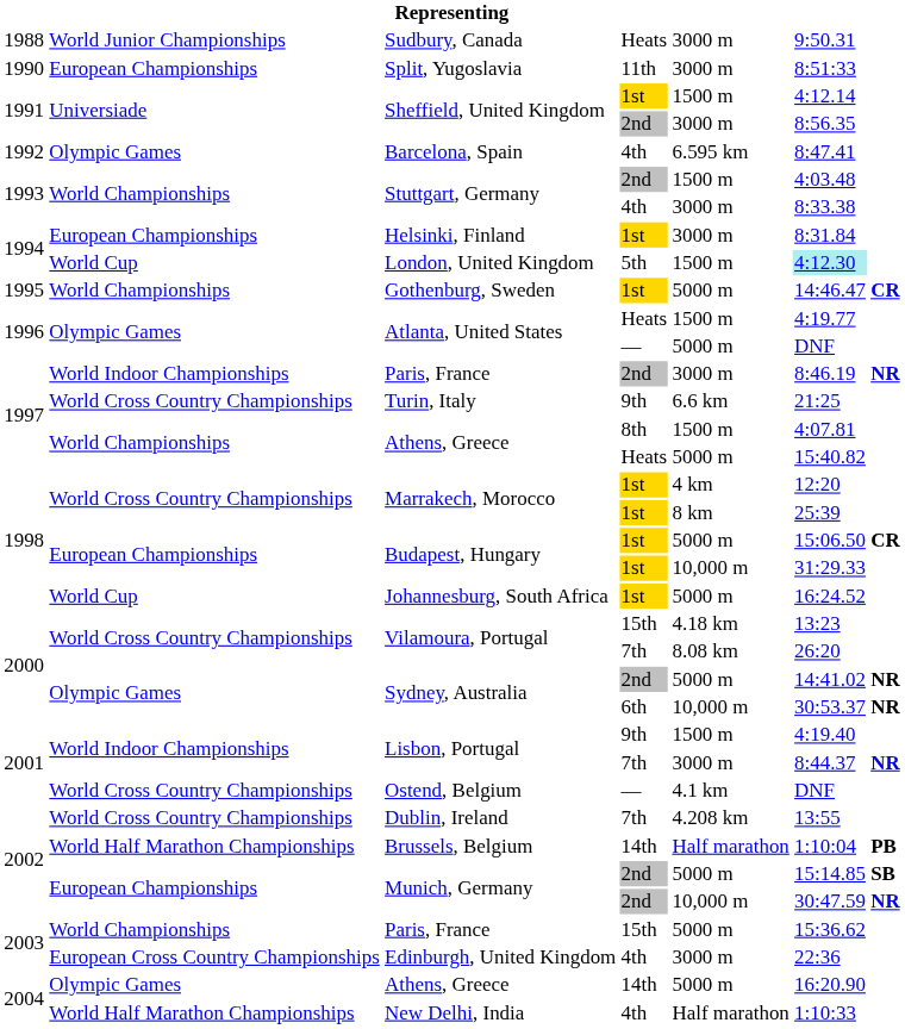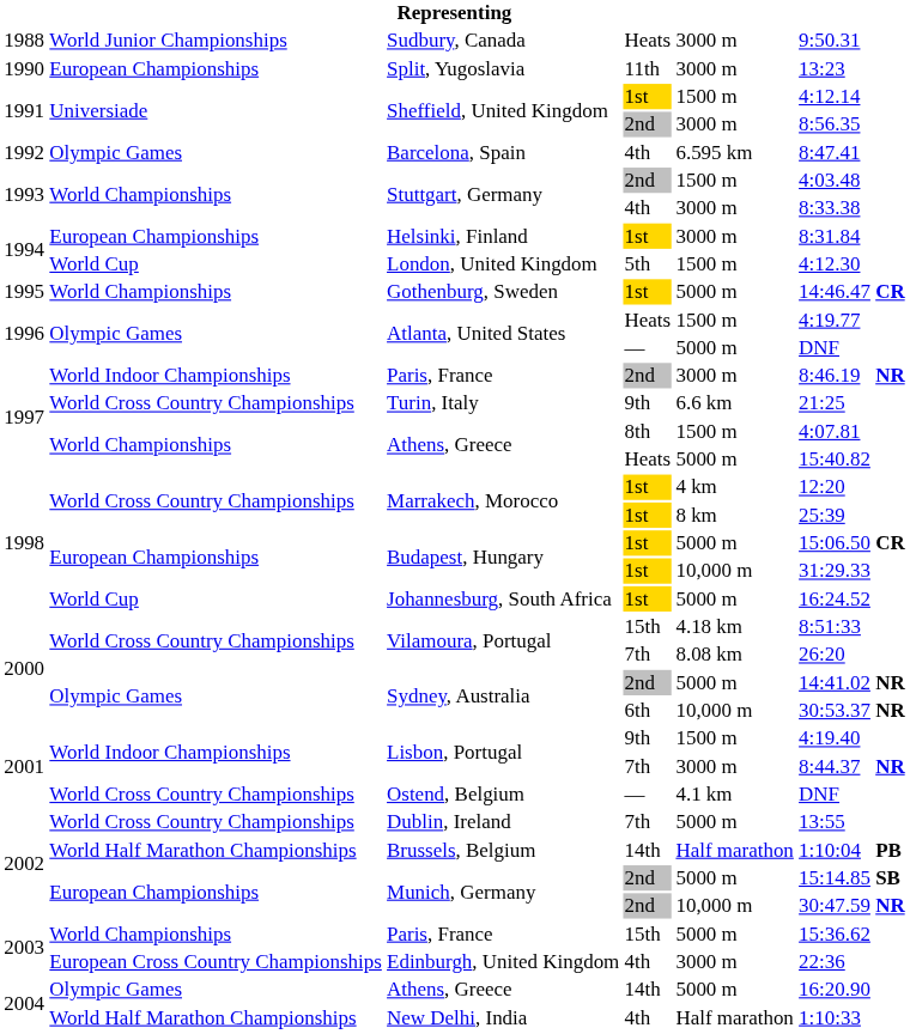Split, Yugoslavia | column 6: 8:51:33 -> 13:23
London, United Kingdom | column 6: paleturquoise background -> no background
Vilamoura, Portugal / 15th | column 6: 13:23 -> 8:51:33
Dublin, Ireland | column 5: 4.208 km -> 5000 m
